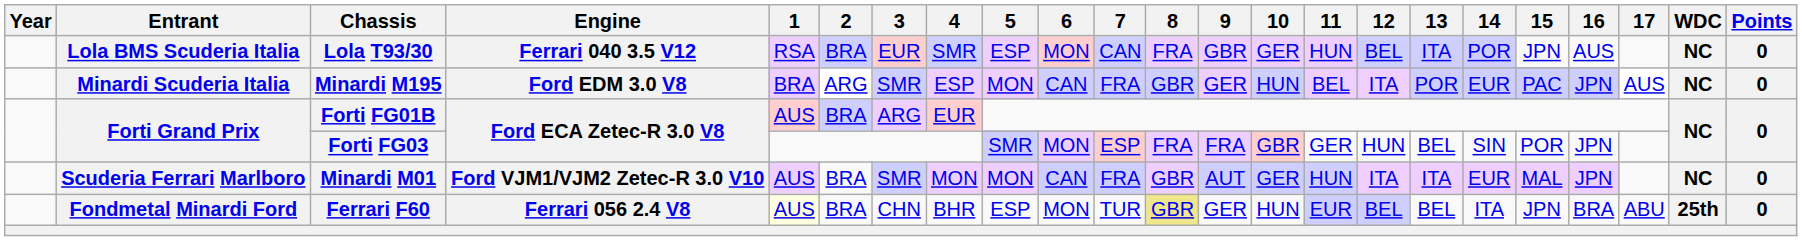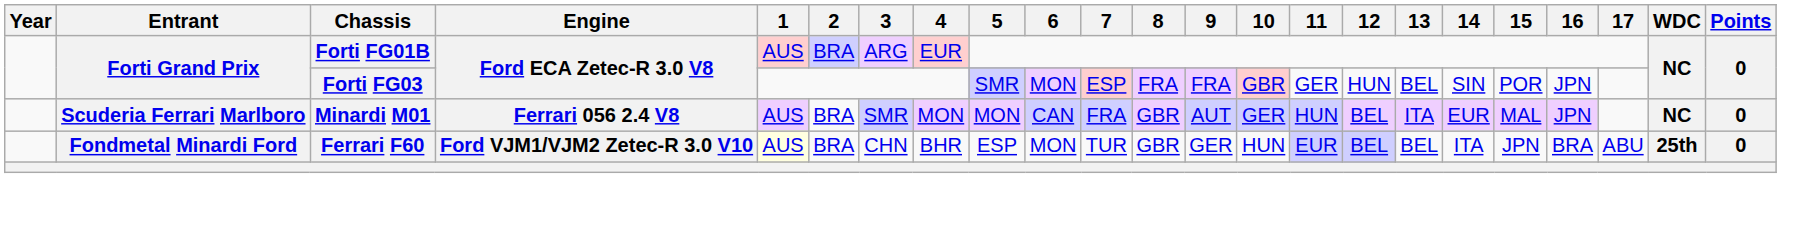- row: Lola BMS Scuderia Italia | Lola T93/30 | Ferrari 040 3.5 V12 | RSA | BRA | EUR | SMR | ESP | MON | CAN | FRA | GBR | GER | HUN | BEL | ITA | POR | JPN | AUS | NC | 0
- row: Minardi Scuderia Italia | Minardi M195 | Ford EDM 3.0 V8 | BRA | ARG | SMR | ESP | MON | CAN | FRA | GBR | GER | HUN | BEL | ITA | POR | EUR | PAC | JPN | AUS | NC | 0
Minardi M01 | Engine: Ford VJM1/VJM2 Zetec-R 3.0 V10 -> Ferrari 056 2.4 V8
Minardi M01 | 12: ITA -> BEL
Ferrari F60 | Engine: Ferrari 056 2.4 V8 -> Ford VJM1/VJM2 Zetec-R 3.0 V10
Ferrari F60 | 8: khaki background -> no background
